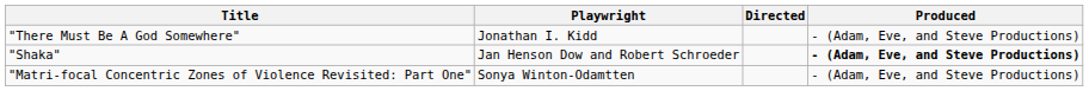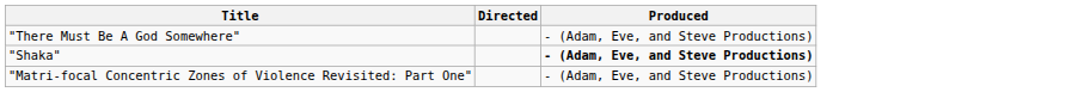- column: Playwright | Jonathan I. Kidd | Jan Henson Dow and Robert Schroeder | Sonya Winton-Odamtten
